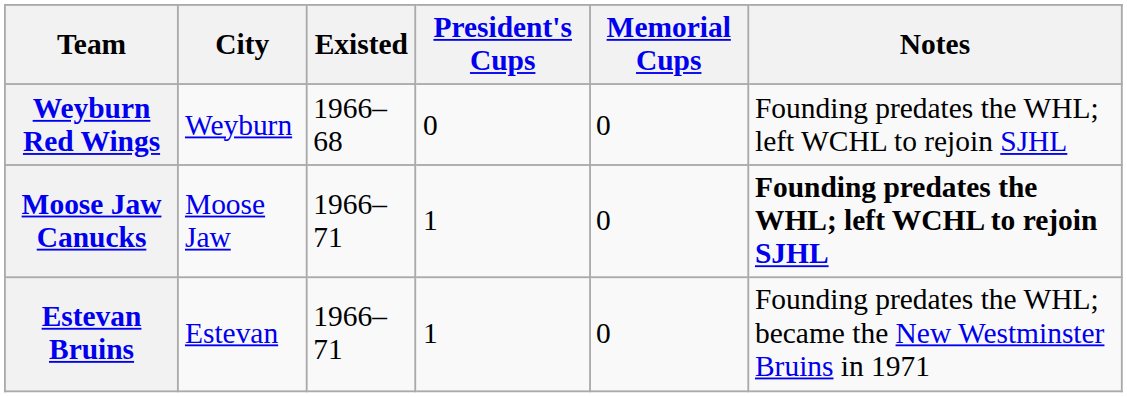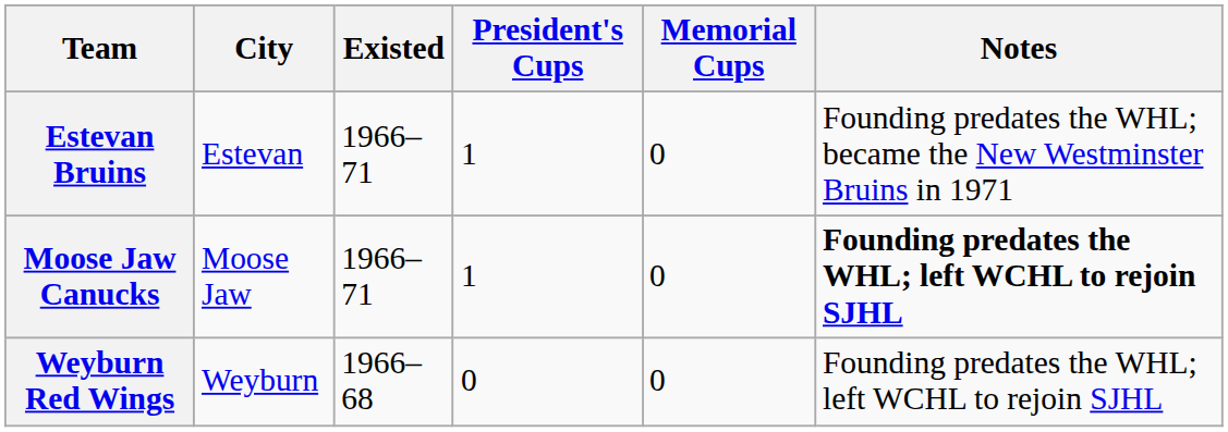rows swapped: Estevan Bruins <-> Weyburn Red Wings
